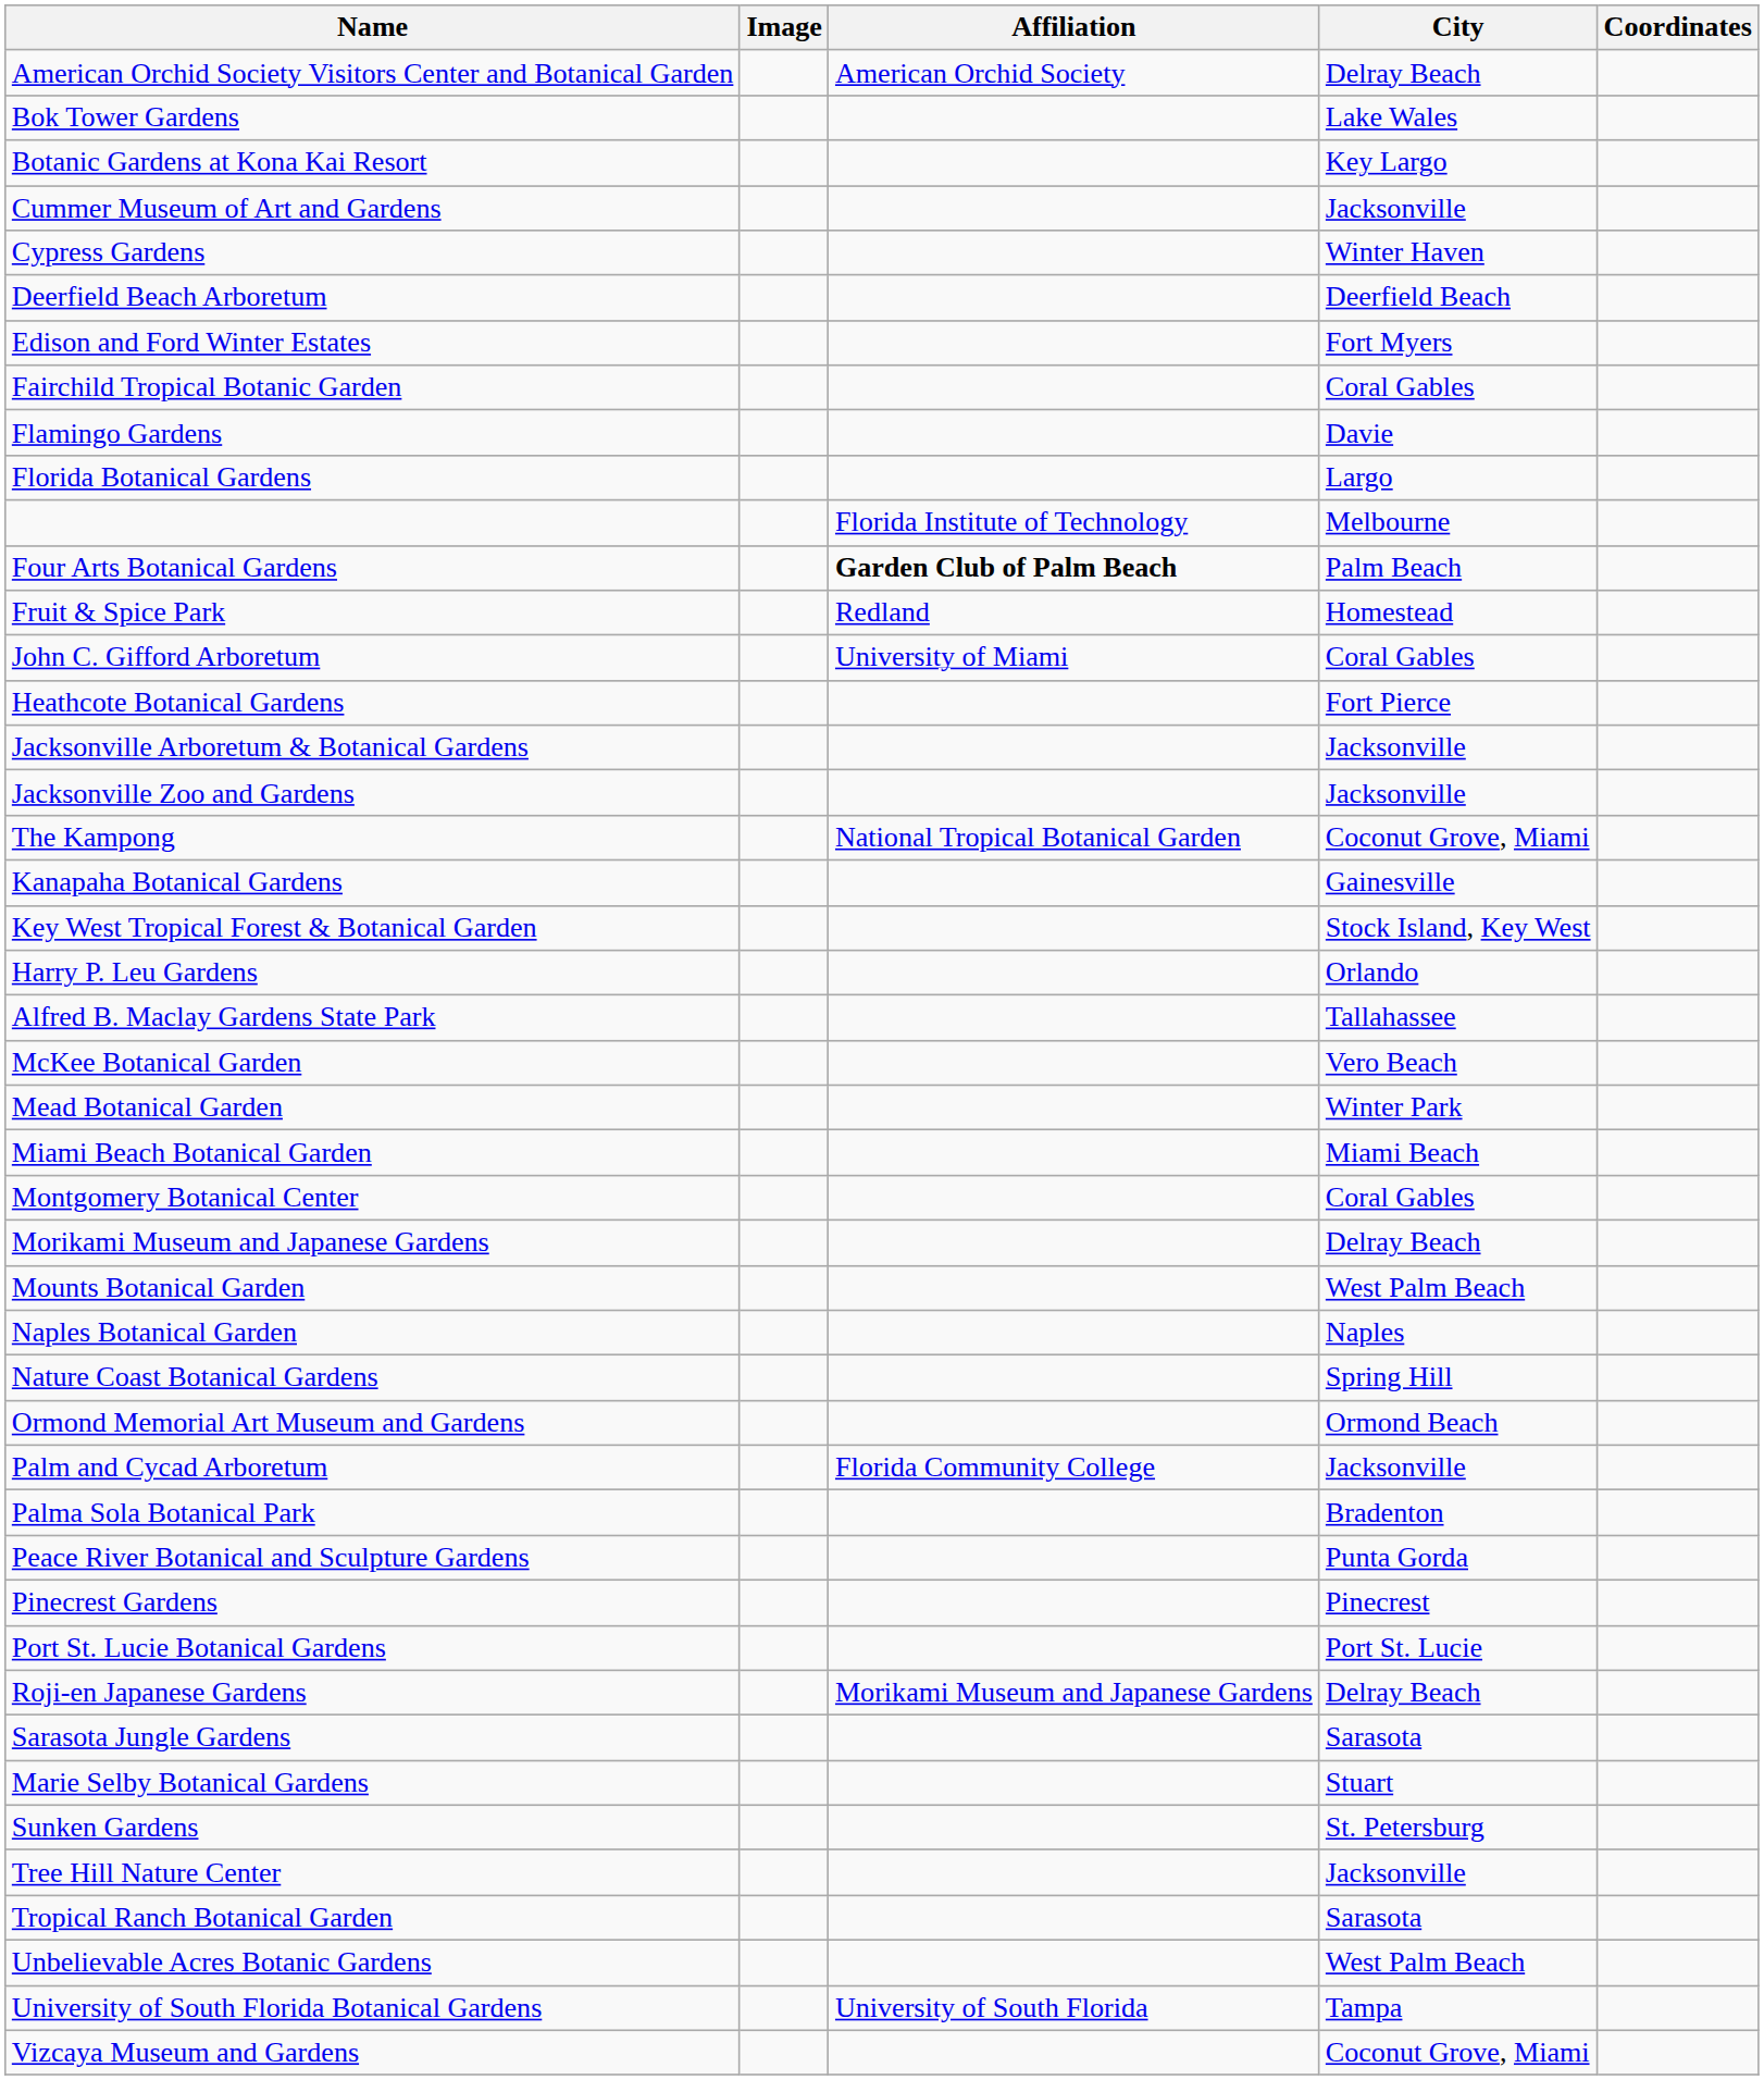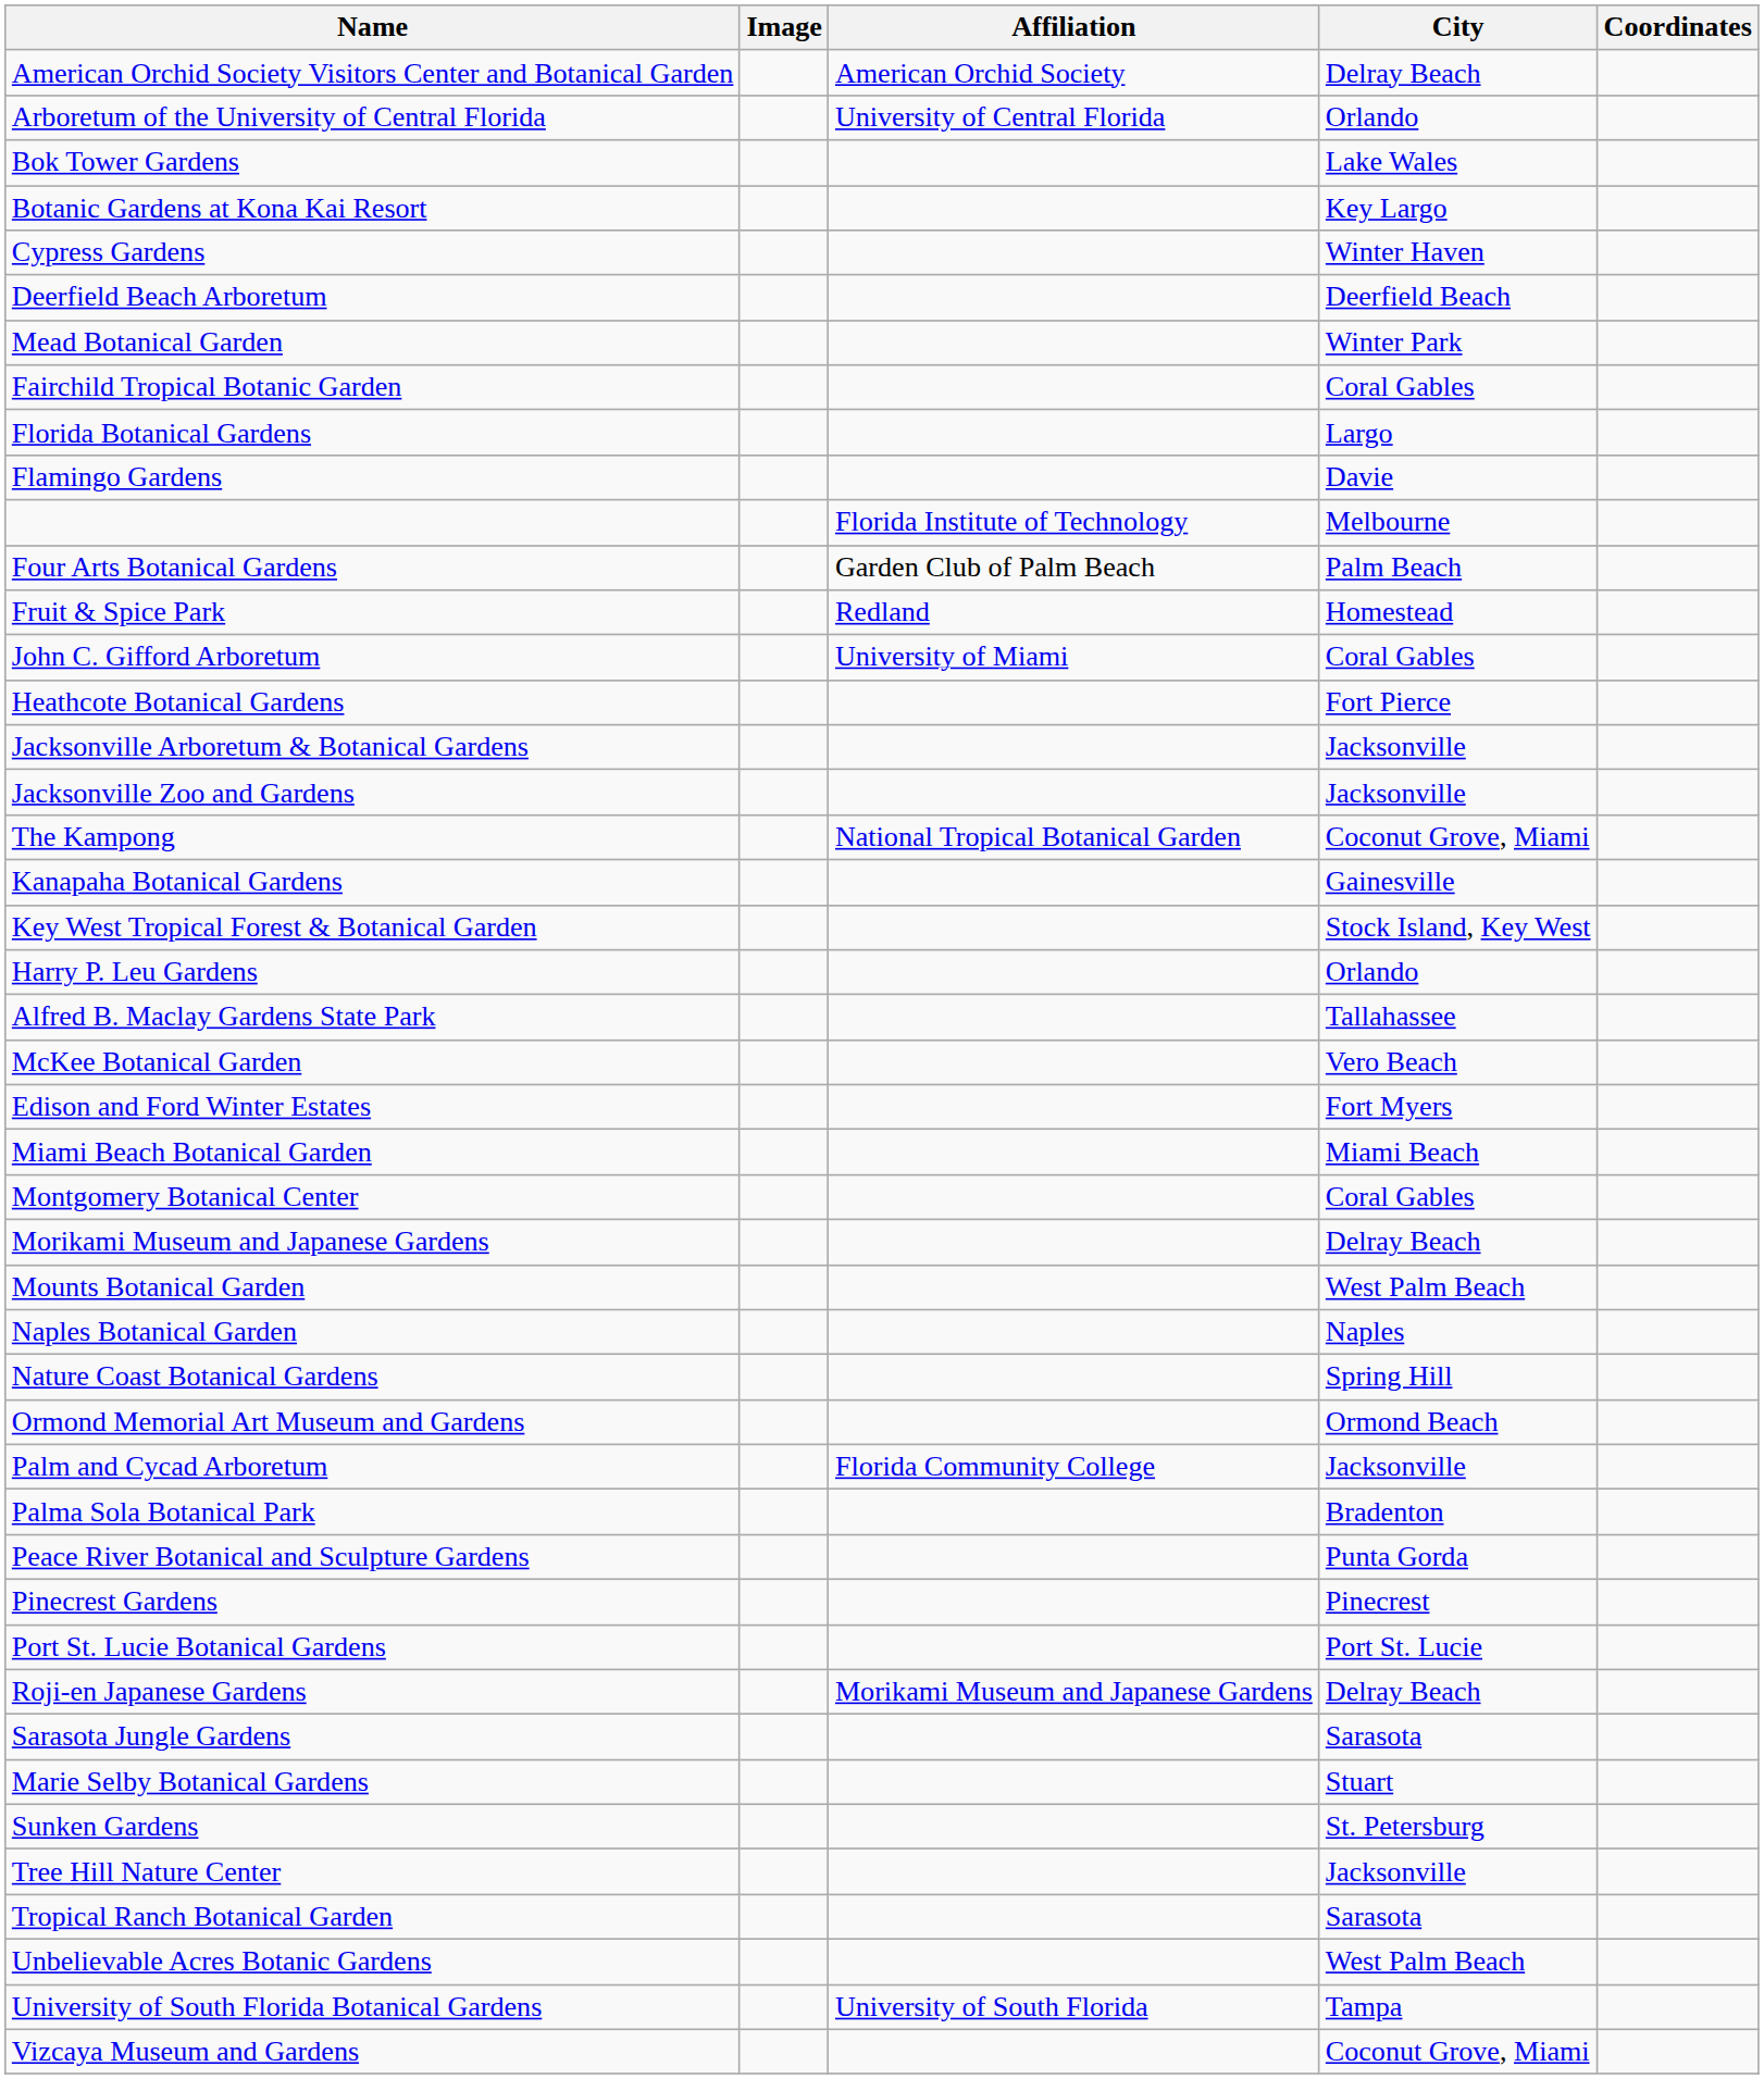+ row: Arboretum of the University of Central Florida | University of Central Florida | Orlando
- row: Cummer Museum of Art and Gardens | Jacksonville
rows swapped: Edison and Ford Winter Estates <-> Mead Botanical Garden
rows swapped: Flamingo Gardens <-> Florida Botanical Gardens
Four Arts Botanical Gardens | Affiliation: bold -> normal
